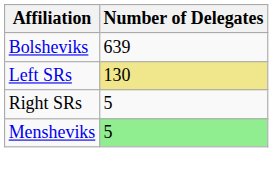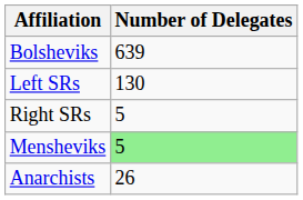Left SRs | Number of Delegates: khaki background -> no background
+ row: Anarchists | 26
